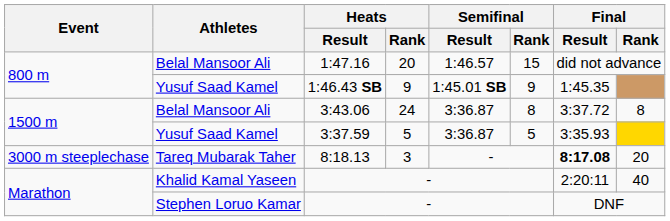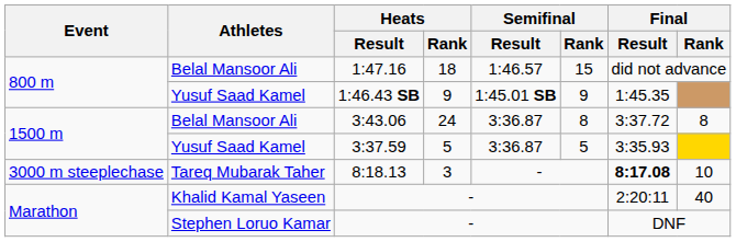1:47.16 | Heats / Rank: 20 -> 18
8:18.13 | Final / Rank: 20 -> 10
